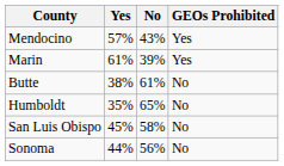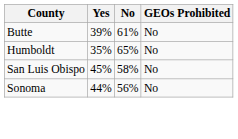- row: Mendocino | 57% | 43% | Yes
- row: Marin | 61% | 39% | Yes
Butte | Yes: 38% -> 39%
